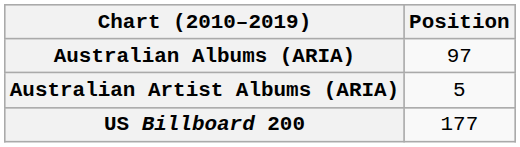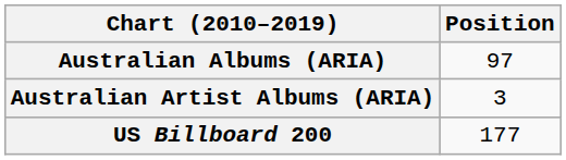Australian Artist Albums (ARIA) | Position: 5 -> 3
